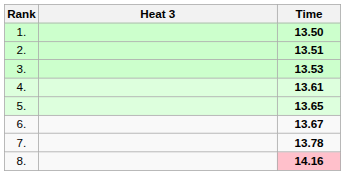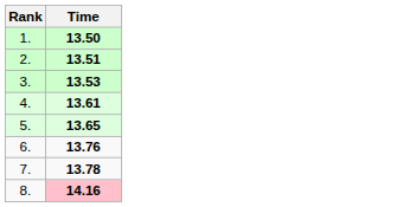- column: Heat 3
6. | Time: 13.67 -> 13.76
